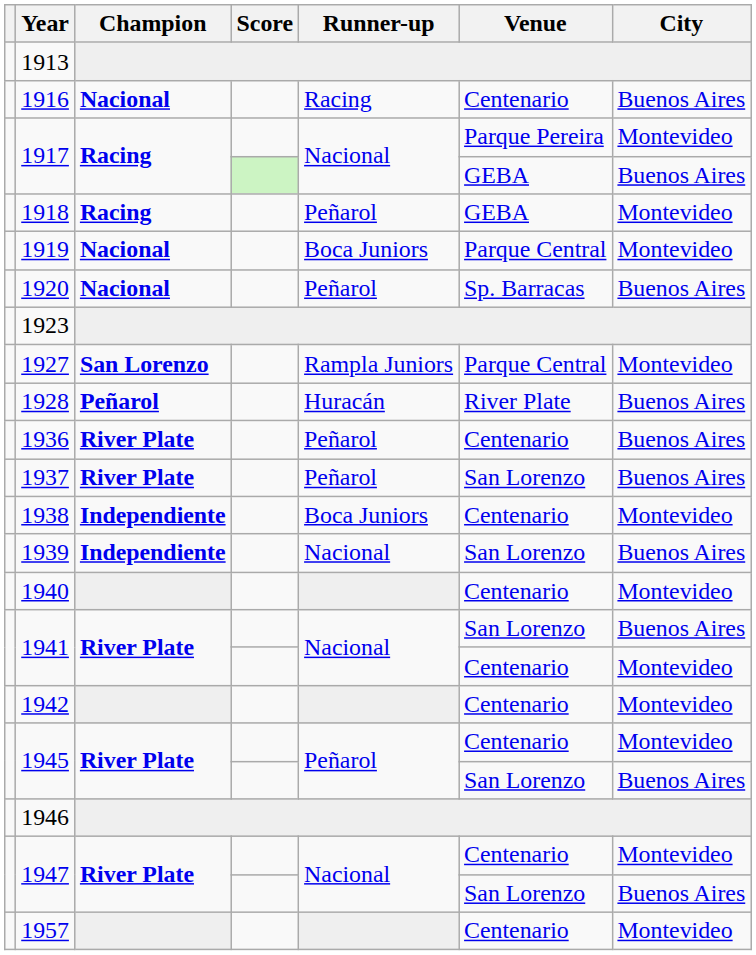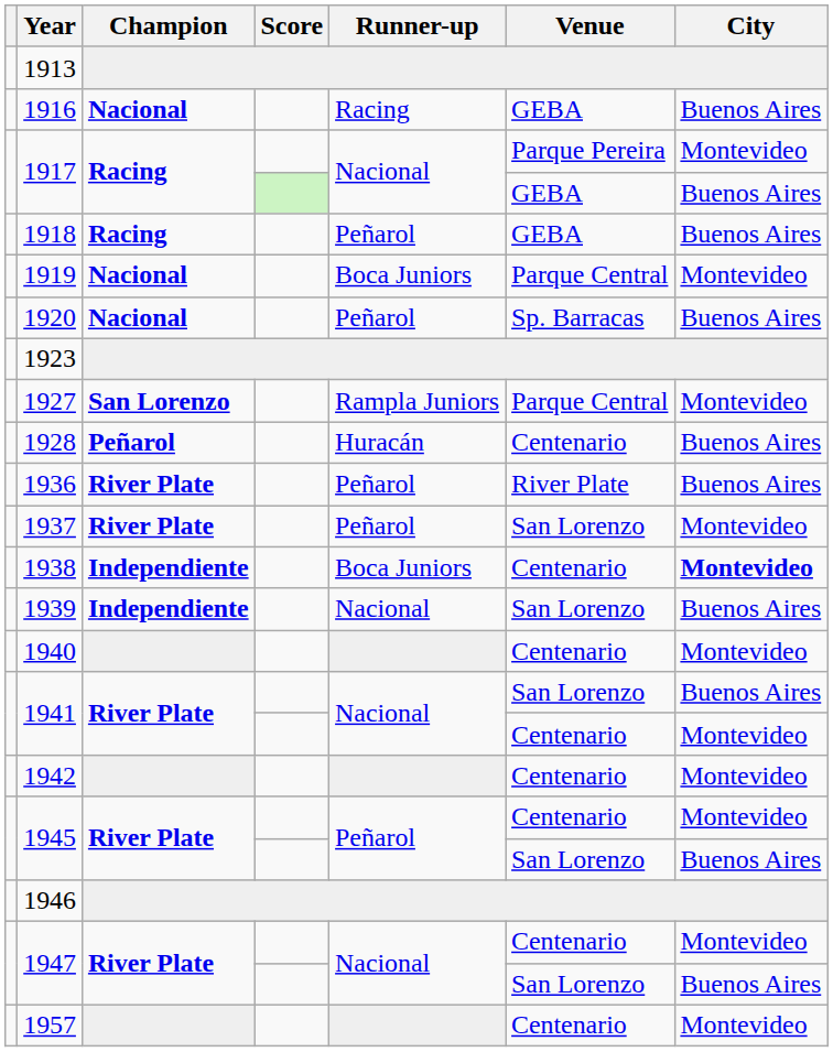1916 | Venue: Centenario -> GEBA
1918 | City: Montevideo -> Buenos Aires
1928 | Venue: River Plate -> Centenario
1936 | Venue: Centenario -> River Plate
1937 | City: Buenos Aires -> Montevideo
1938 | City: normal -> bold
